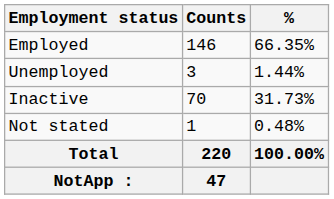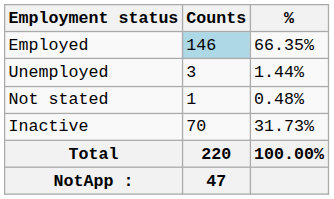Employed | Counts: no background -> lightblue background
rows swapped: Inactive <-> Not stated
